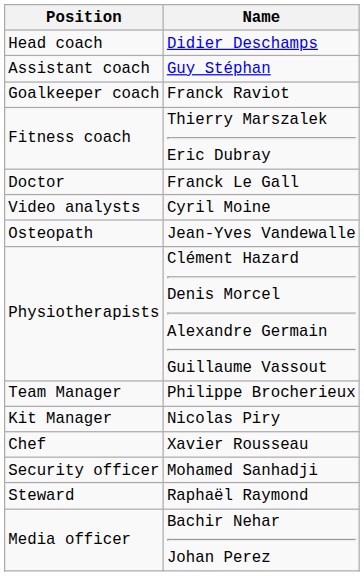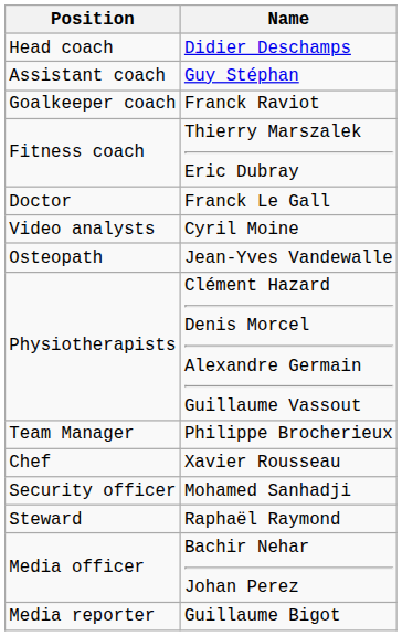- row: Kit Manager | Nicolas Piry
+ row: Media reporter | Guillaume Bigot
